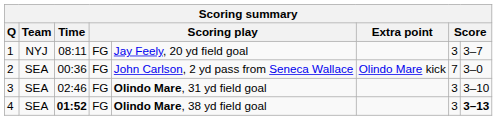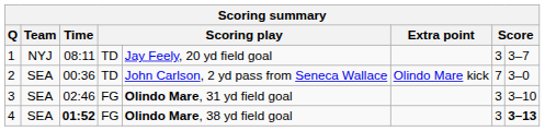1 | column 4: FG -> TD
2 | column 4: FG -> TD
